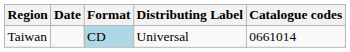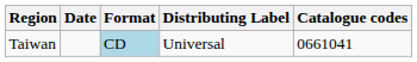Taiwan | Catalogue codes: 0661014 -> 0661041
